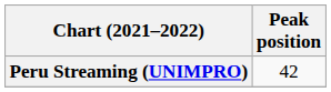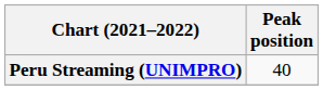Peru Streaming (UNIMPRO) | Peak position: 42 -> 40
